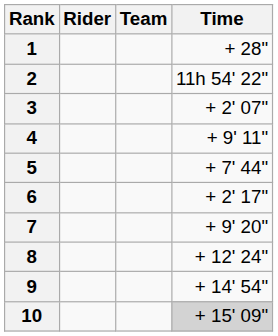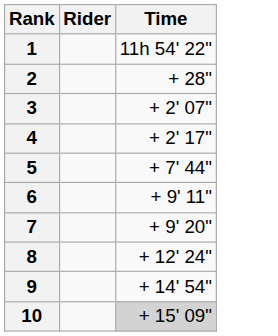- column: Team
1 | Time: + 28" -> 11h 54' 22"
2 | Time: 11h 54' 22" -> + 28"
4 | Time: + 9' 11" -> + 2' 17"
6 | Time: + 2' 17" -> + 9' 11"
